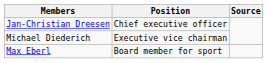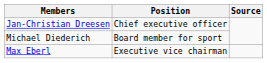Michael Diederich | Position: Executive vice chairman -> Board member for sport
Max Eberl | Position: Board member for sport -> Executive vice chairman
